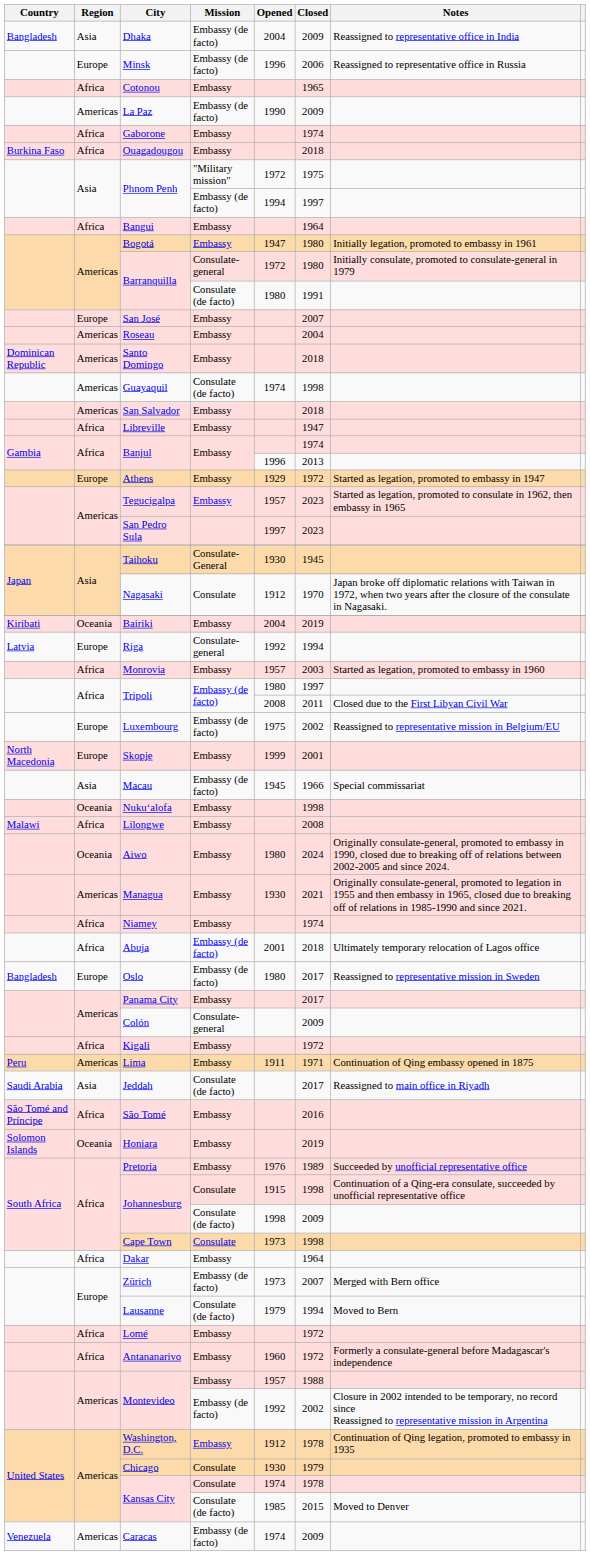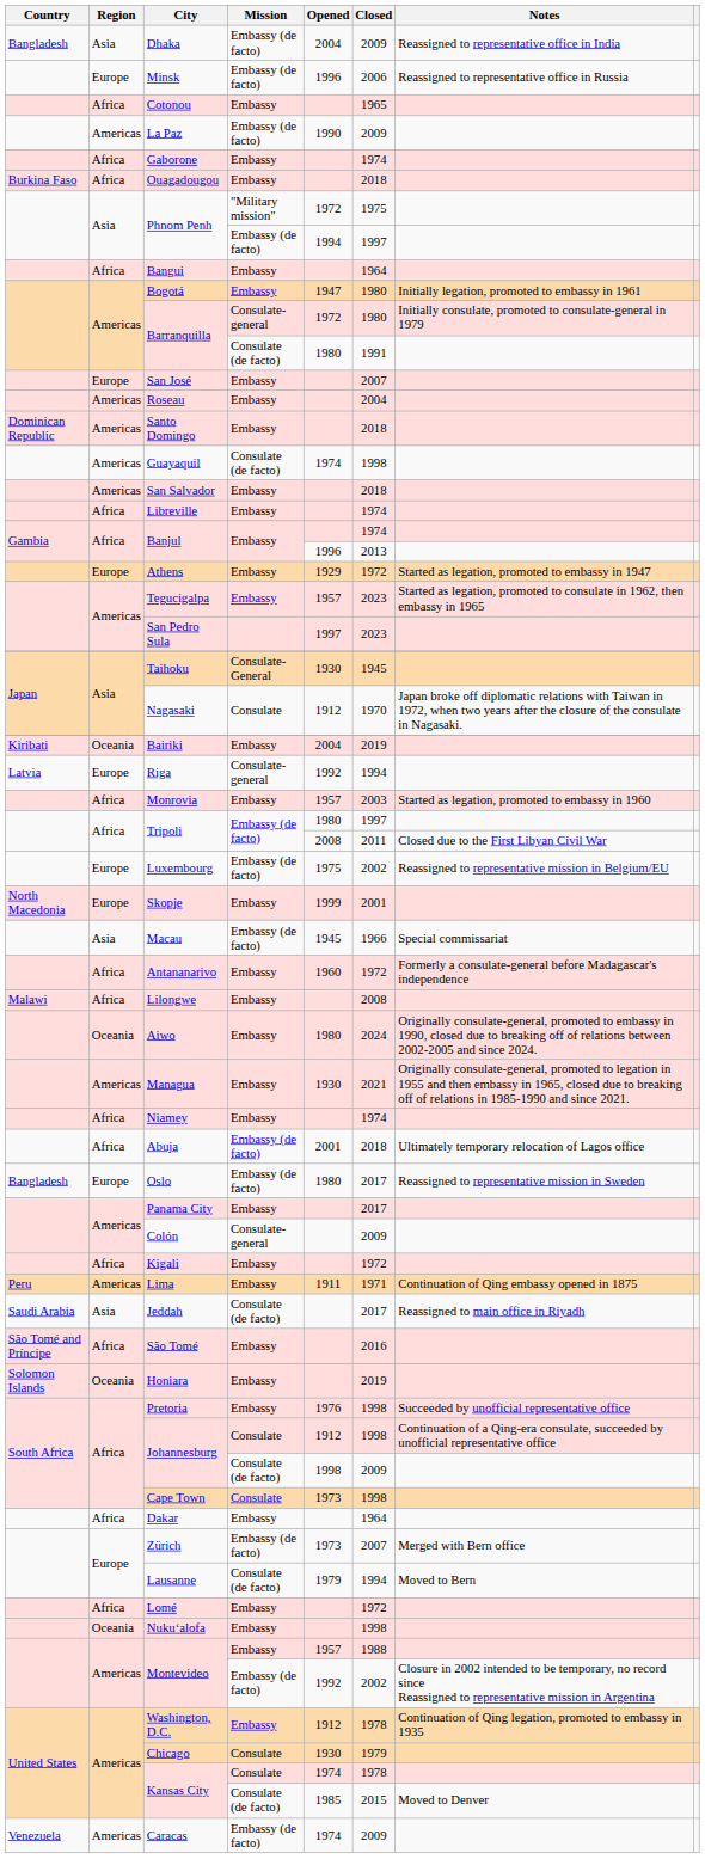Libreville | Closed: 1947 -> 1974
rows swapped: Antananarivo <-> Nukuʻalofa
Pretoria | Closed: 1989 -> 1998
Johannesburg / Consulate | Opened: 1915 -> 1912
